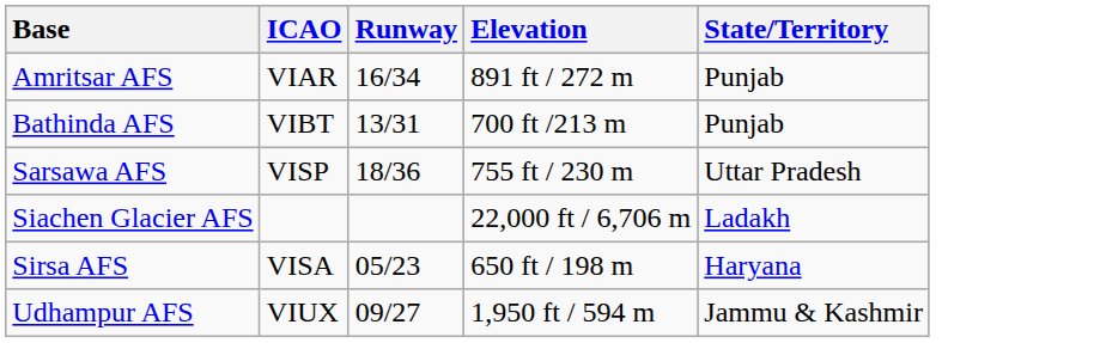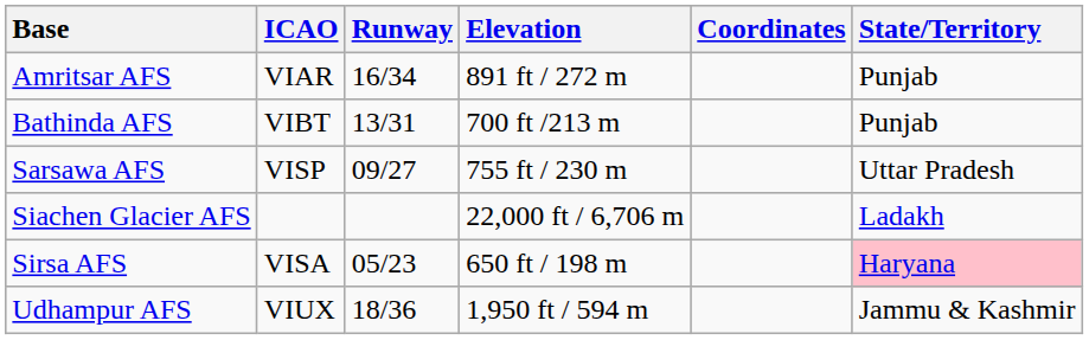+ column: Coordinates
Sarsawa AFS | Runway: 18/36 -> 09/27
Sirsa AFS | State/Territory: no background -> pink background
Udhampur AFS | Runway: 09/27 -> 18/36
